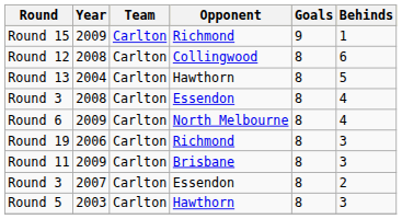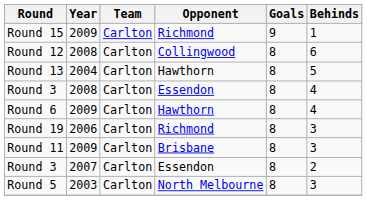Round 6 | Opponent: North Melbourne -> Hawthorn
Round 5 | Opponent: Hawthorn -> North Melbourne
